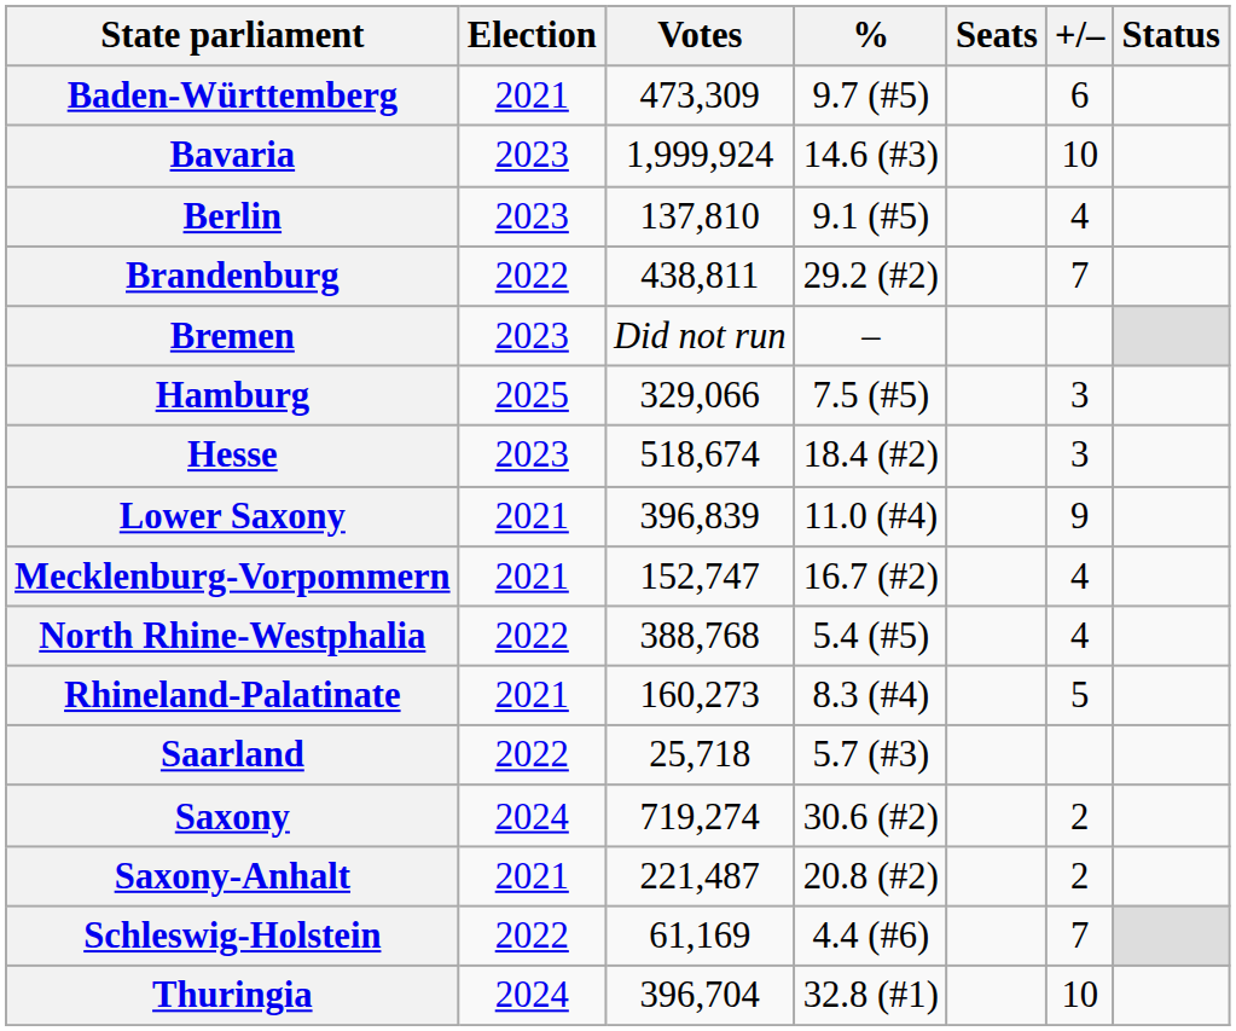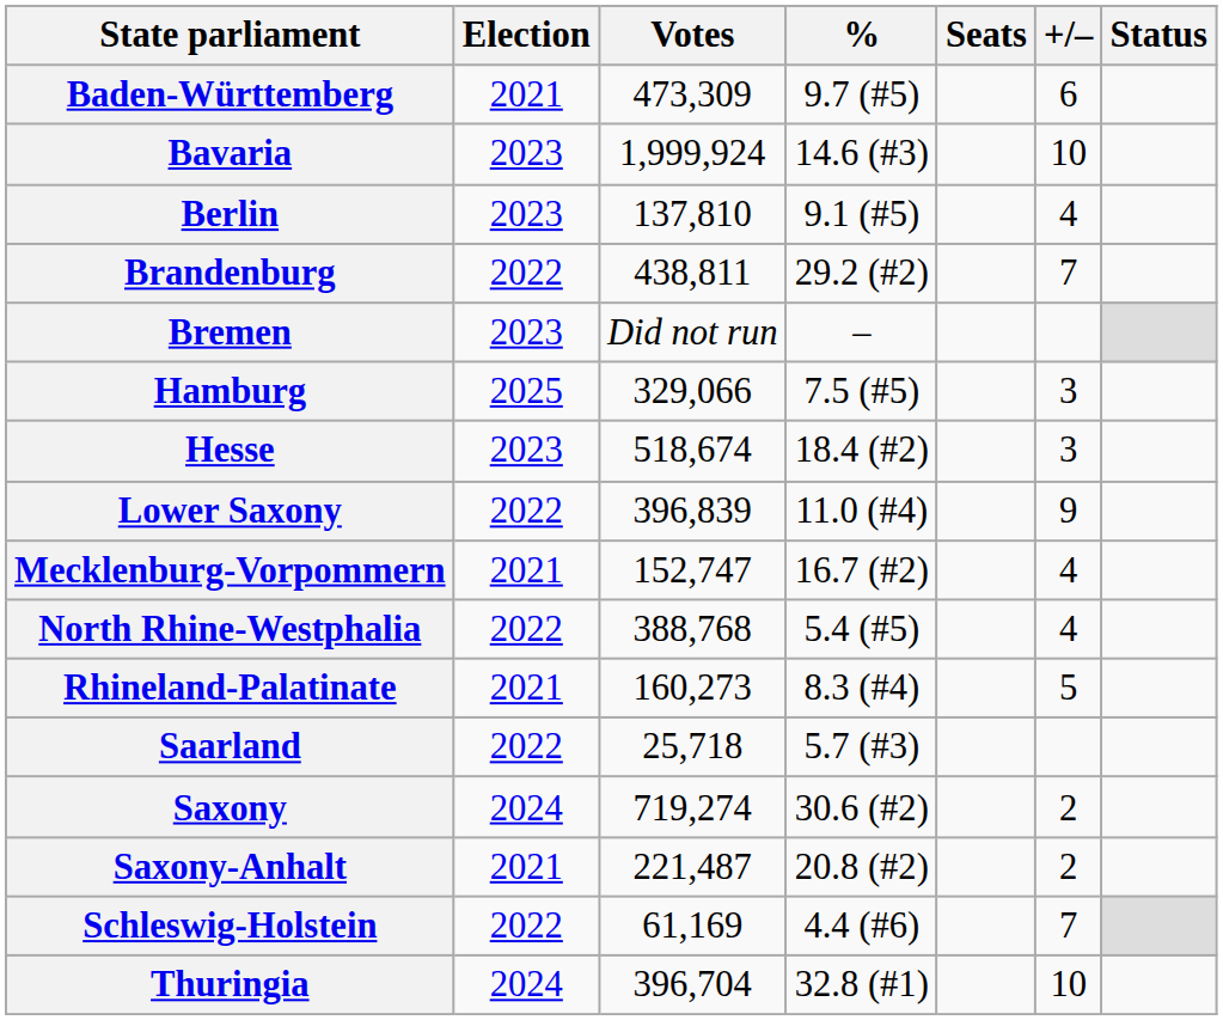Lower Saxony | Election: 2021 -> 2022
